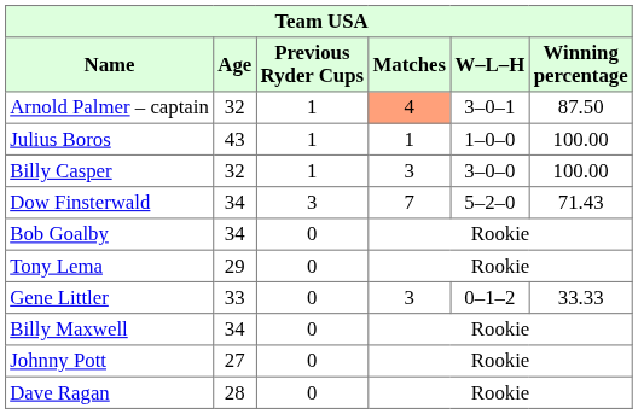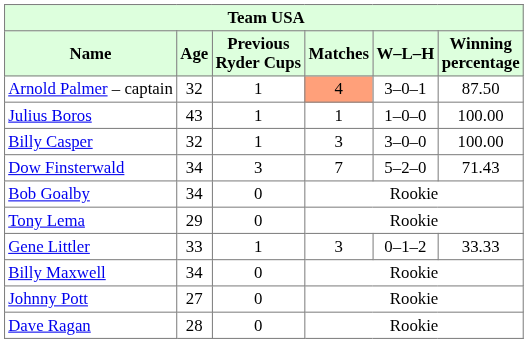Gene Littler | Previous Ryder Cups: 0 -> 1
